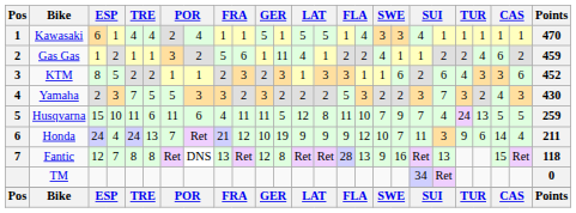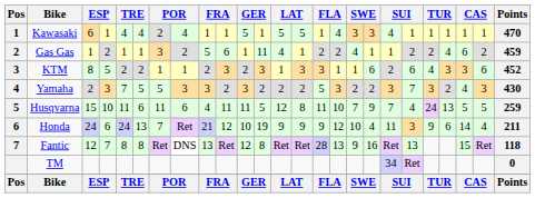Honda | column 4: 4 -> 6
Honda | column 18: 7 -> 4
